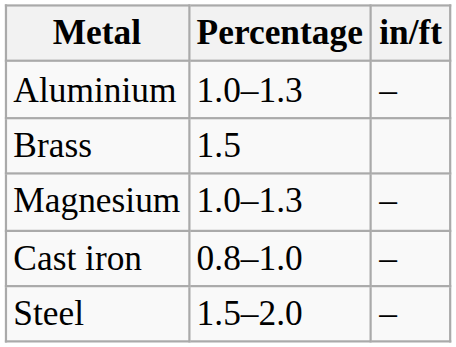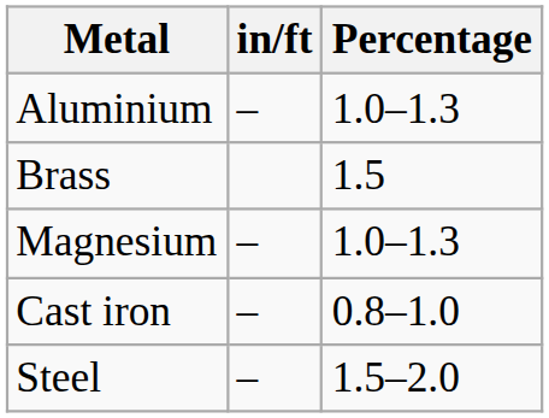columns swapped: Percentage <-> in/ft
